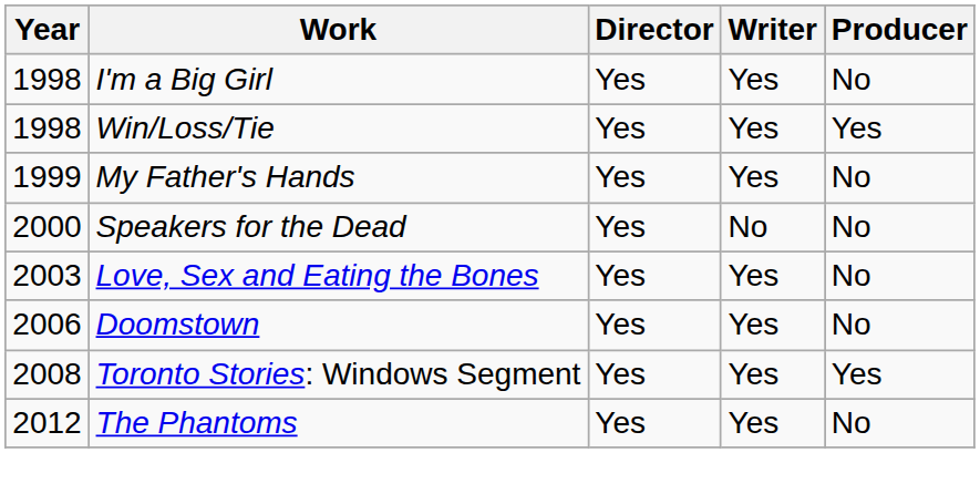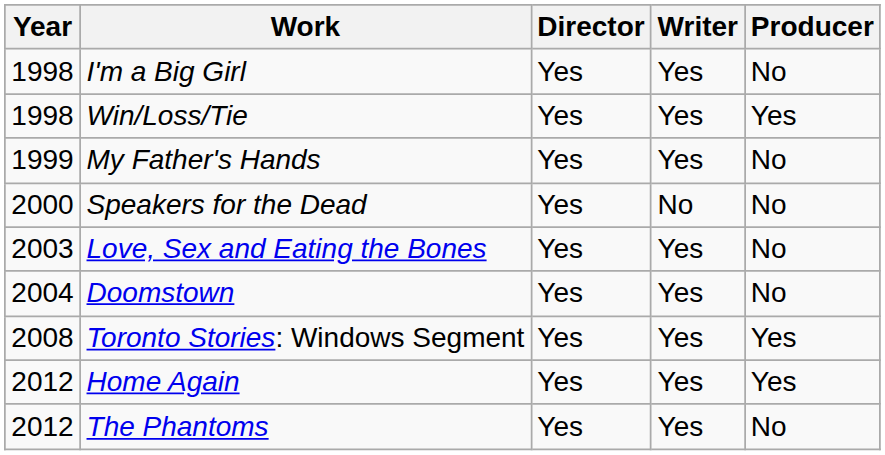Doomstown | Year: 2006 -> 2004
+ row: 2012 | Home Again | Yes | Yes | Yes
